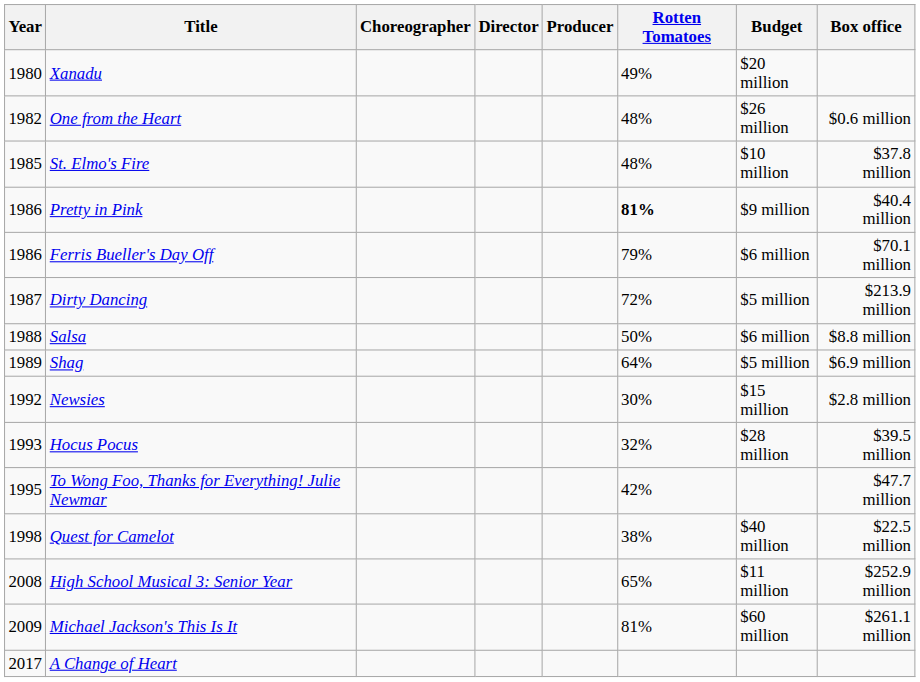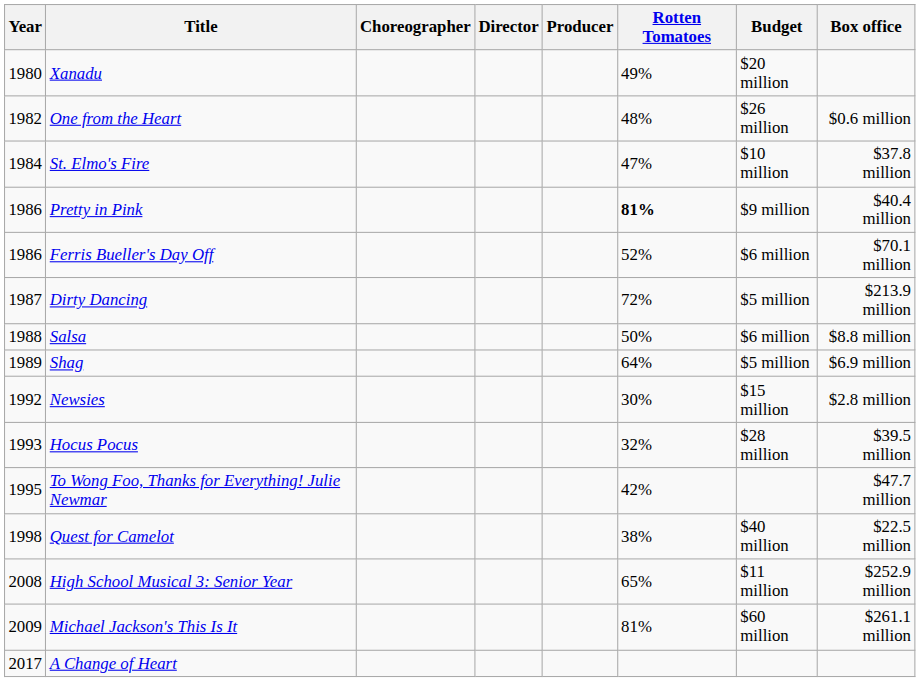St. Elmo's Fire | Year: 1985 -> 1984
St. Elmo's Fire | Rotten Tomatoes: 48% -> 47%
Ferris Bueller's Day Off | Rotten Tomatoes: 79% -> 52%
